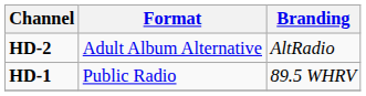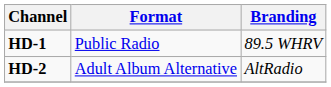rows swapped: HD-1 <-> HD-2
